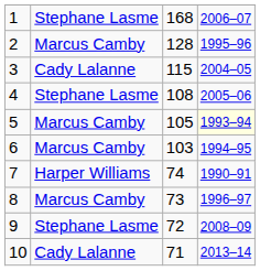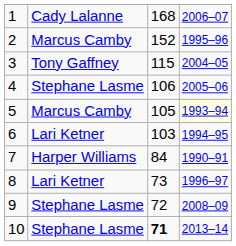1 | column 2: Stephane Lasme -> Cady Lalanne
2 | column 3: 128 -> 152
3 | column 2: Cady Lalanne -> Tony Gaffney
4 | column 3: 108 -> 106
6 | column 2: Marcus Camby -> Lari Ketner
7 | column 3: 74 -> 84
8 | column 2: Marcus Camby -> Lari Ketner
10 | column 2: Cady Lalanne -> Stephane Lasme
10 | column 3: normal -> bold
